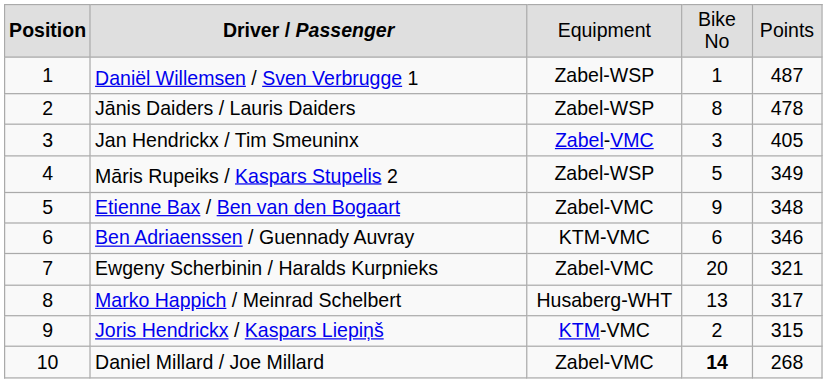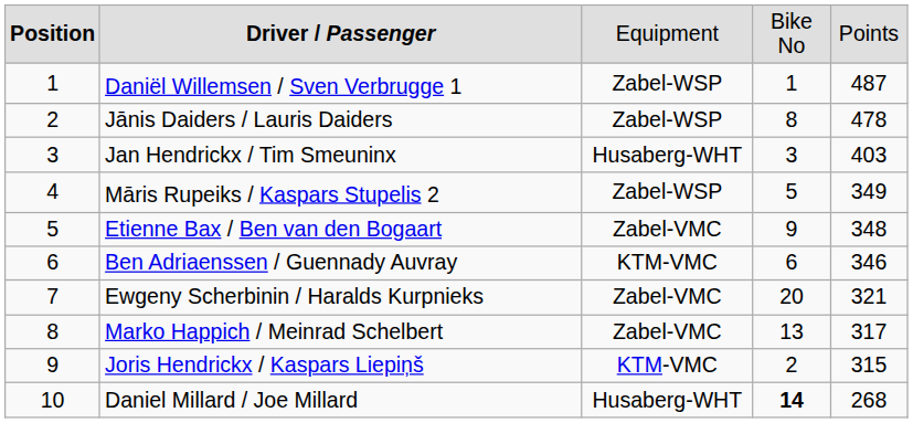Jan Hendrickx / Tim Smeuninx | column 3: Zabel-VMC -> Husaberg-WHT
Jan Hendrickx / Tim Smeuninx | column 5: 405 -> 403
Marko Happich / Meinrad Schelbert | column 3: Husaberg-WHT -> Zabel-VMC
Daniel Millard / Joe Millard | column 3: Zabel-VMC -> Husaberg-WHT
